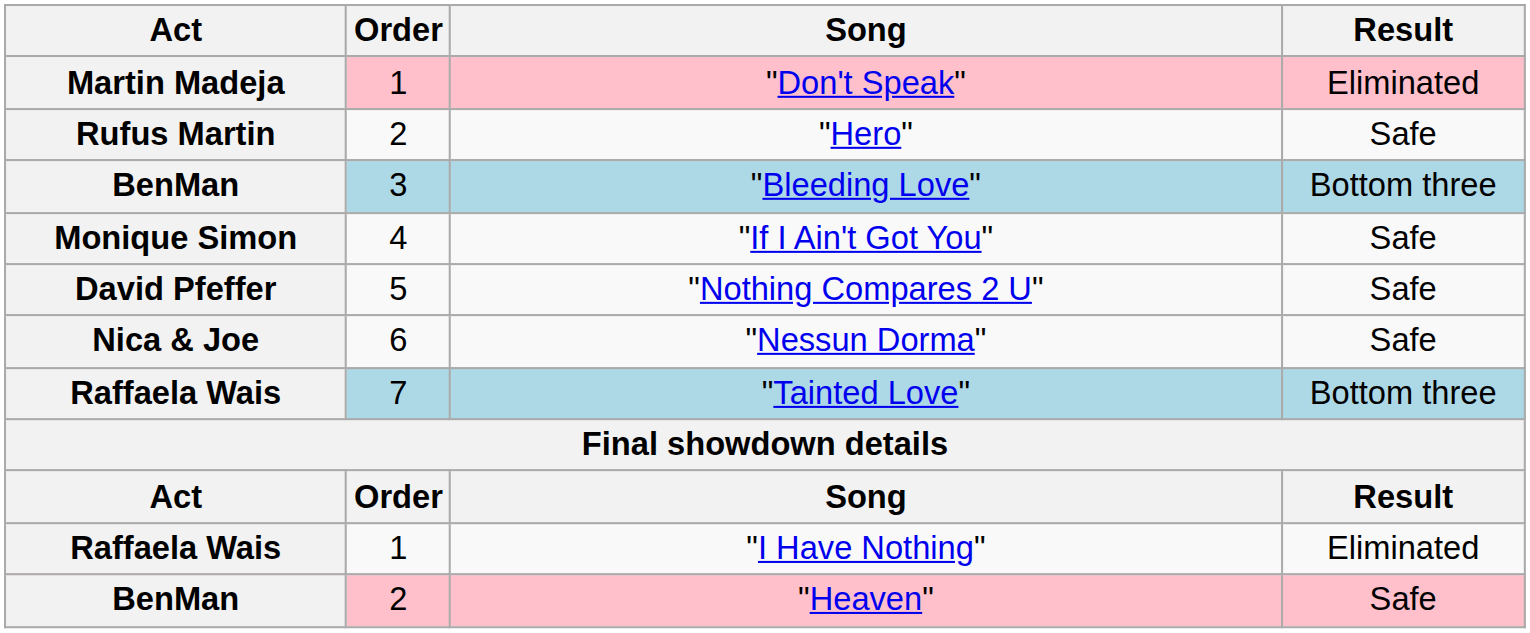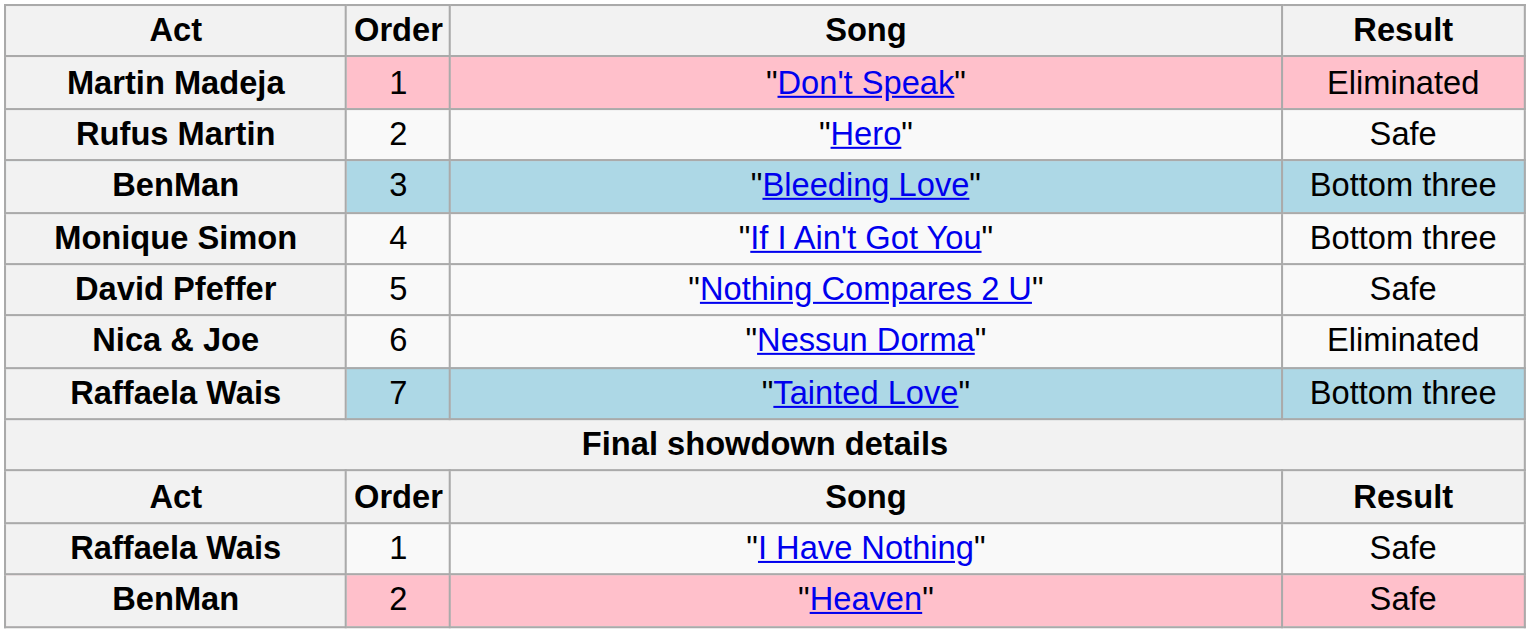"If I Ain't Got You" | Result: Safe -> Bottom three
"Nessun Dorma" | Result: Safe -> Eliminated
"I Have Nothing" | Result: Eliminated -> Safe
